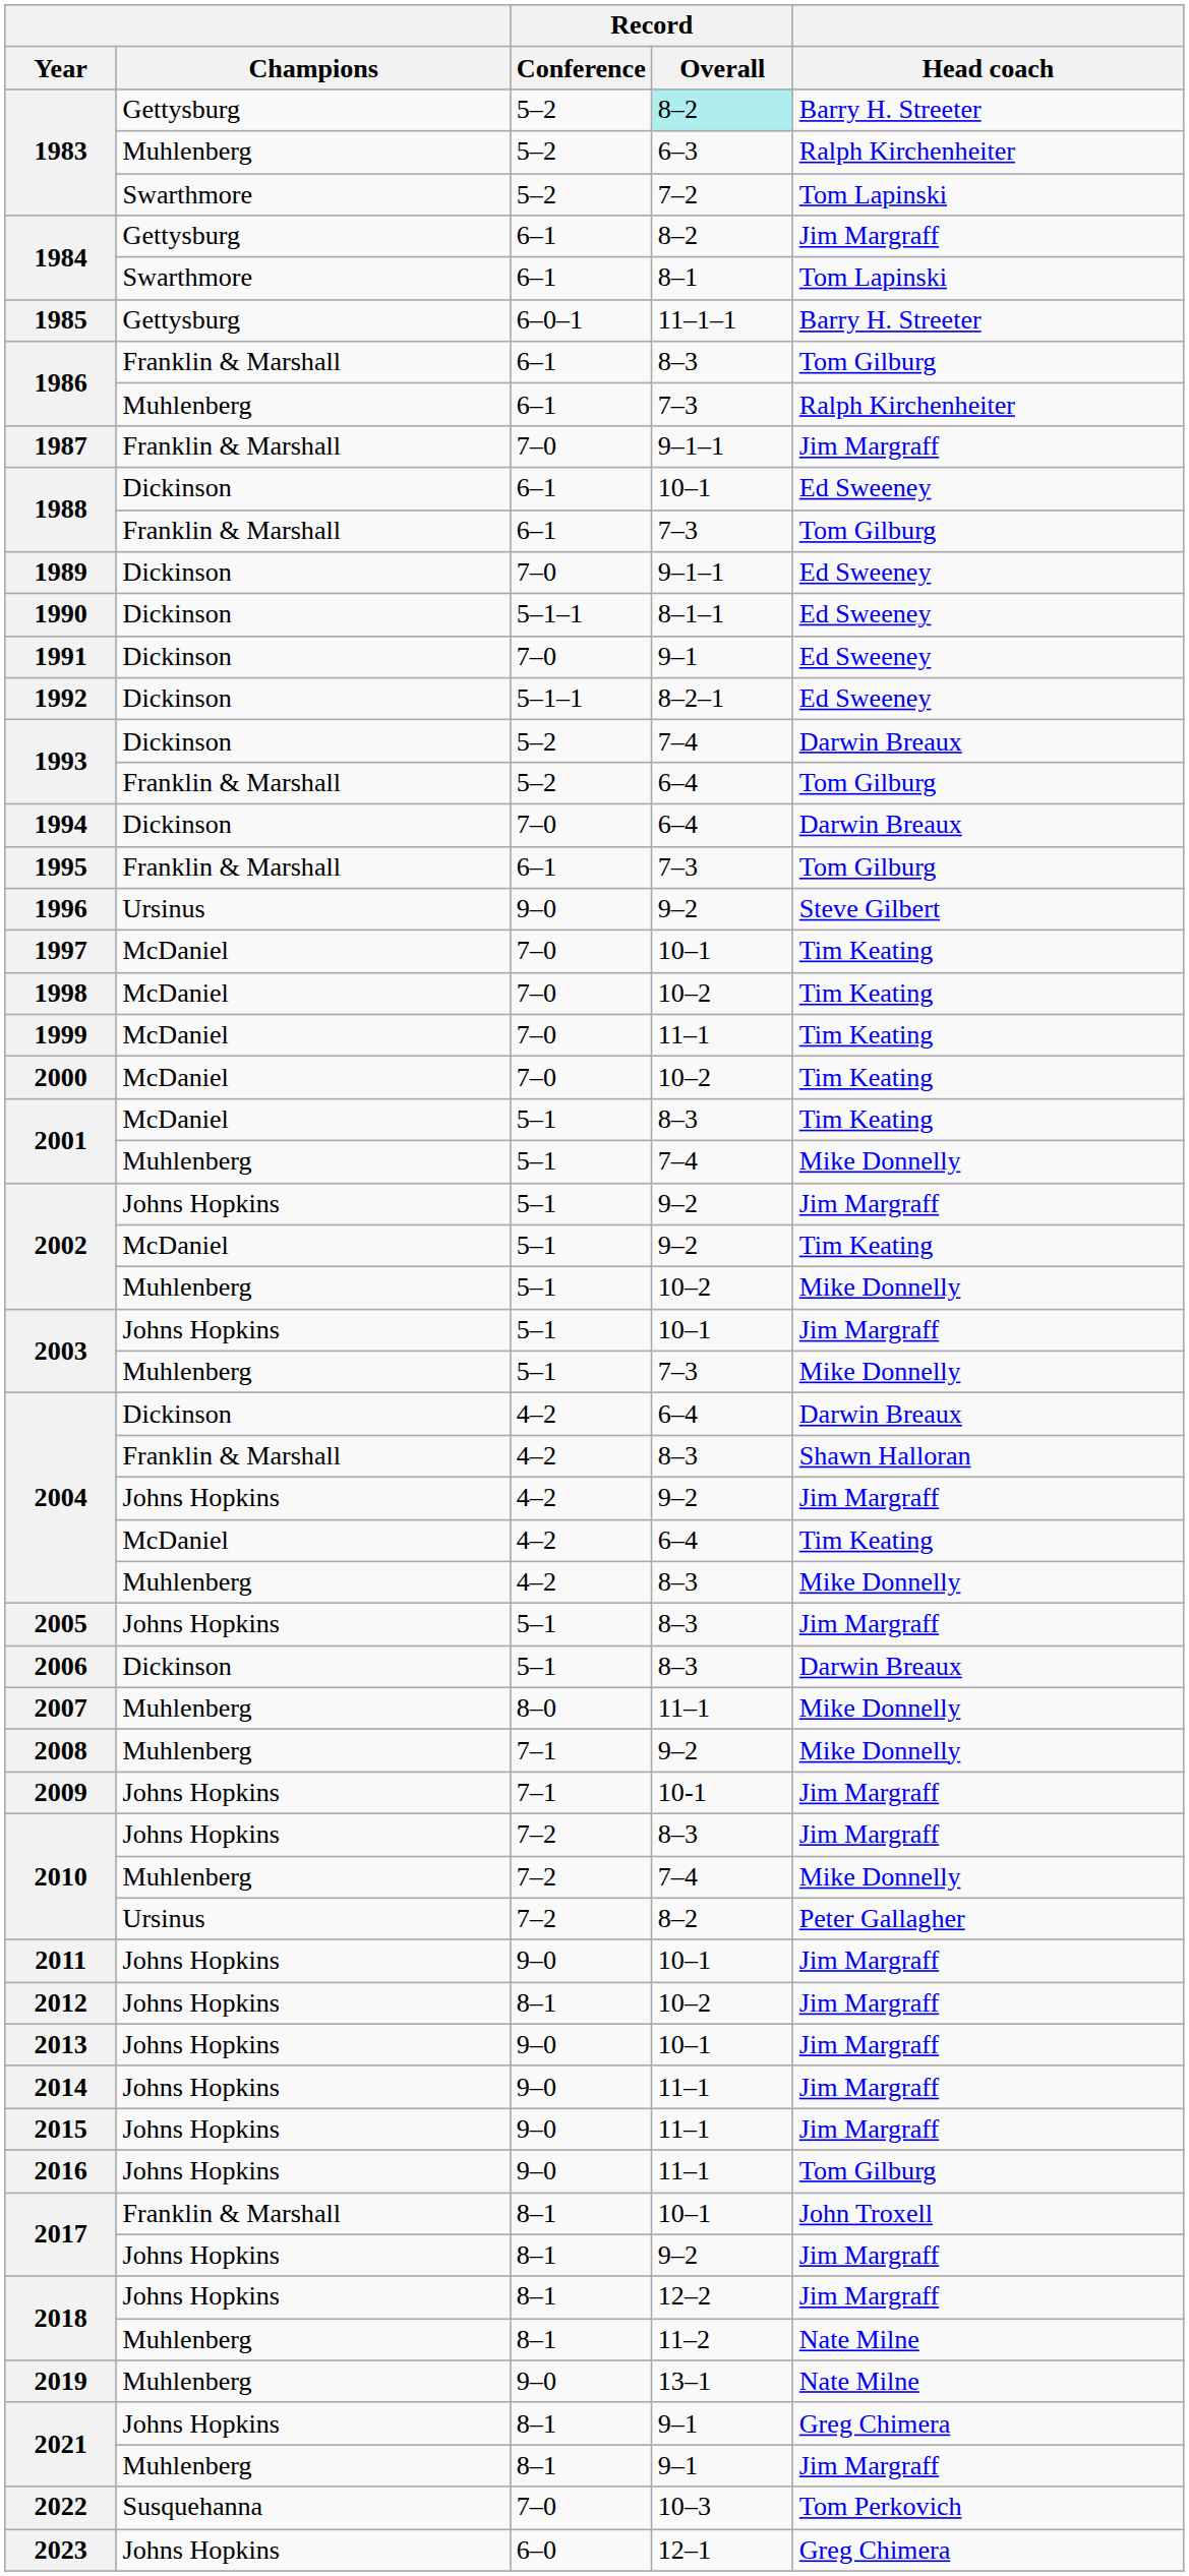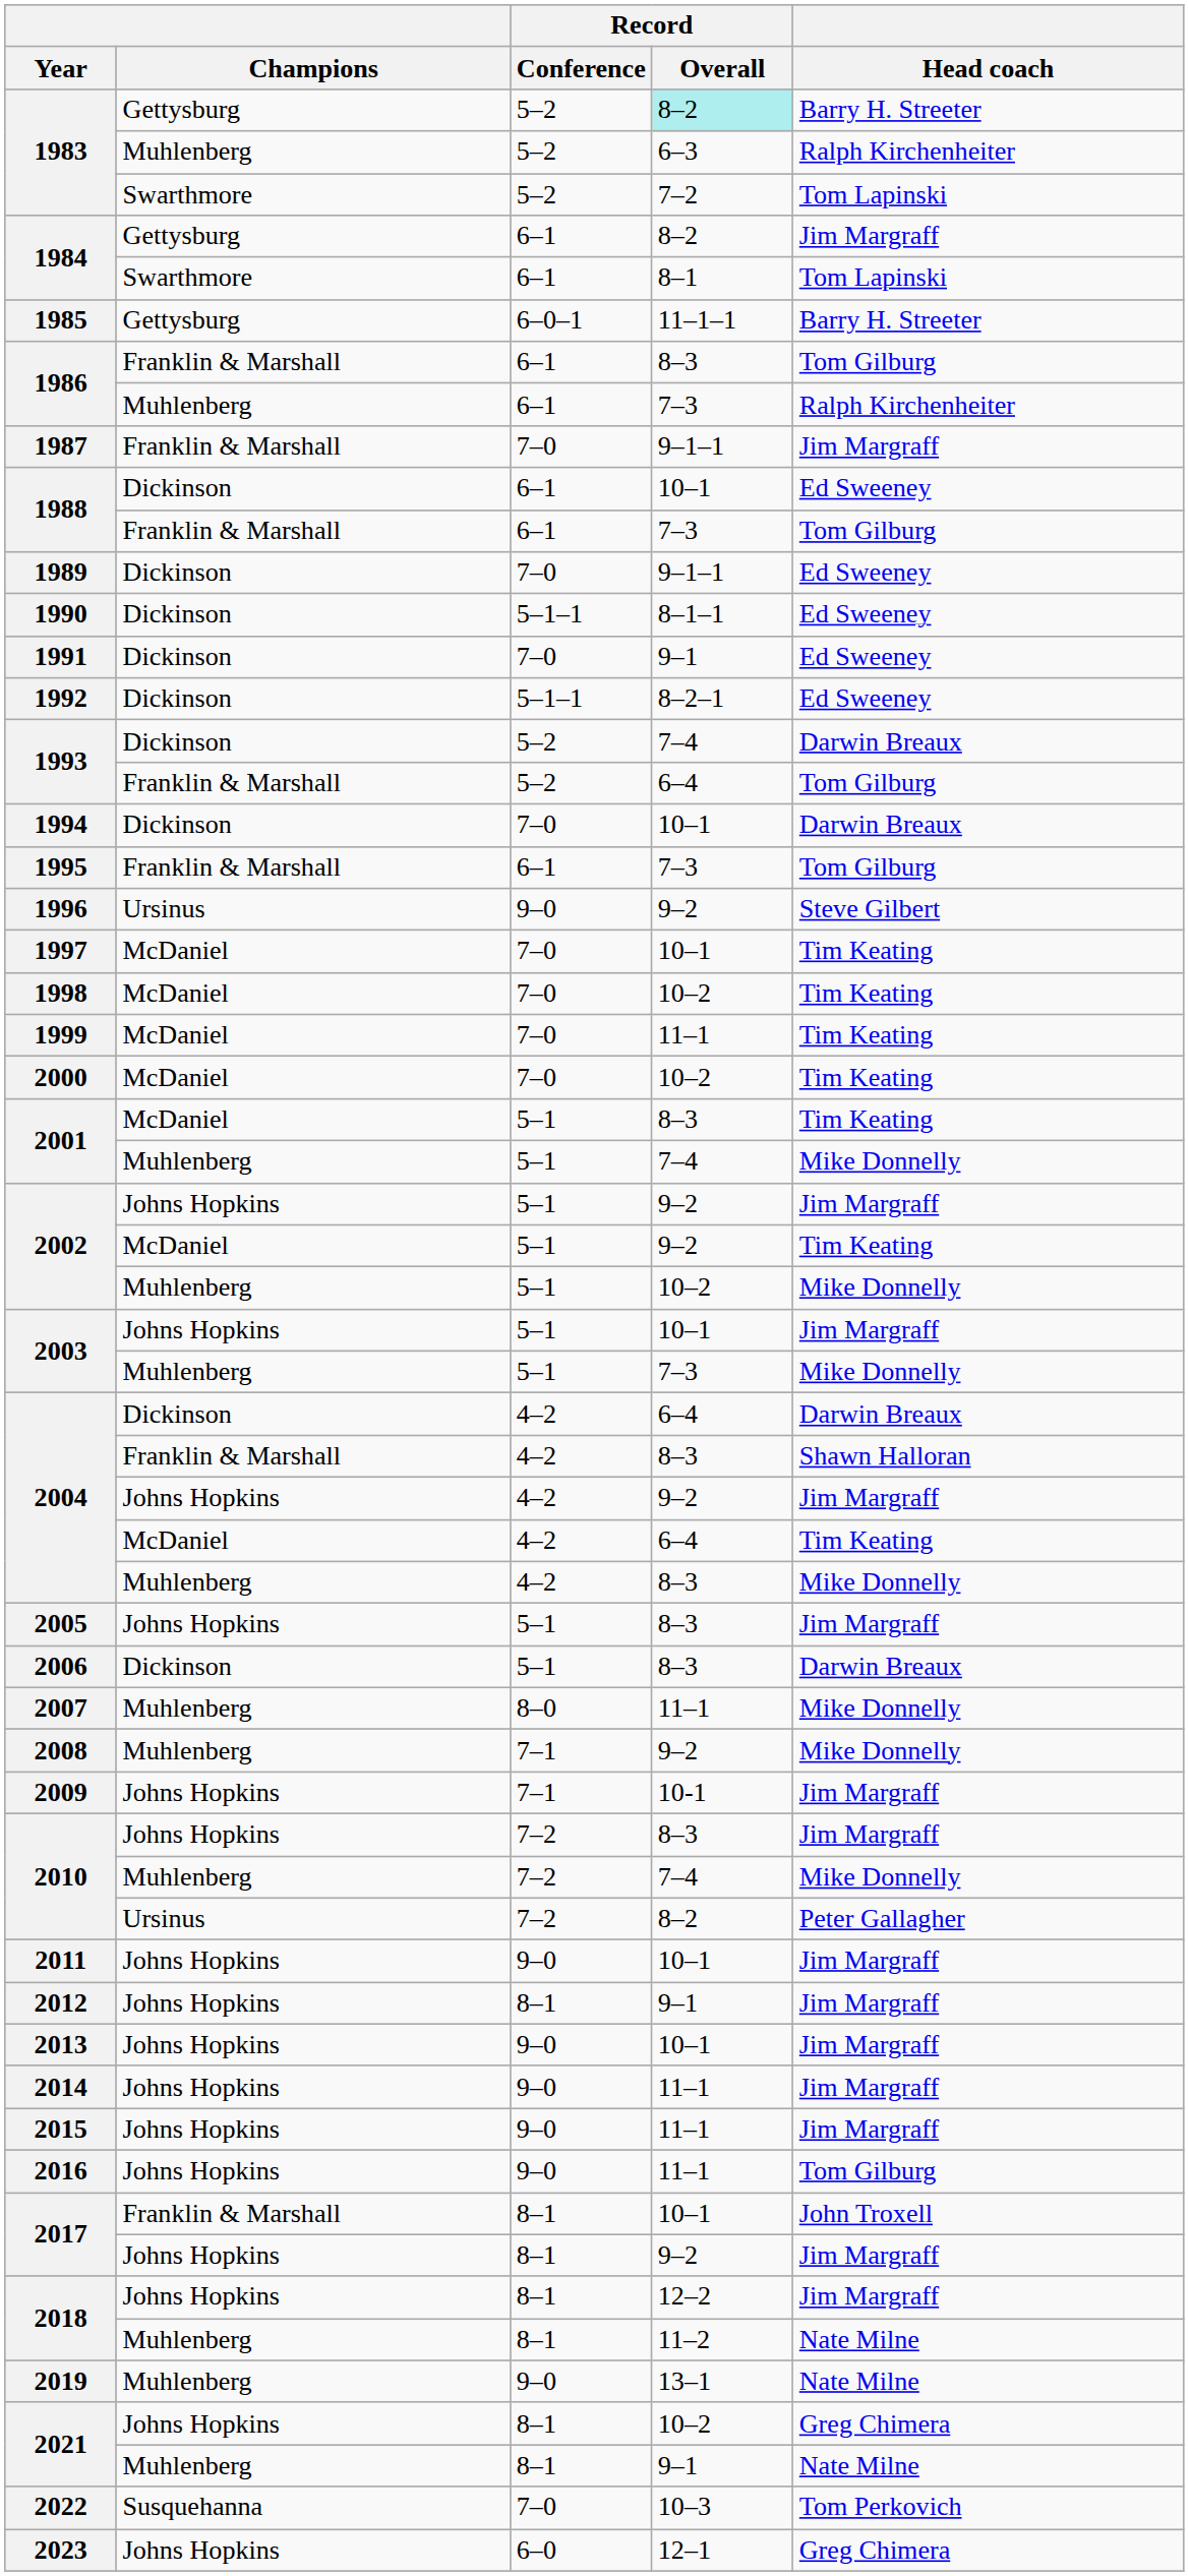1994 | Record / Overall: 6–4 -> 10–1
2012 | Record / Overall: 10–2 -> 9–1
2021 / Johns Hopkins | Record / Overall: 9–1 -> 10–2
2021 / Muhlenberg | Head coach: Jim Margraff -> Nate Milne
